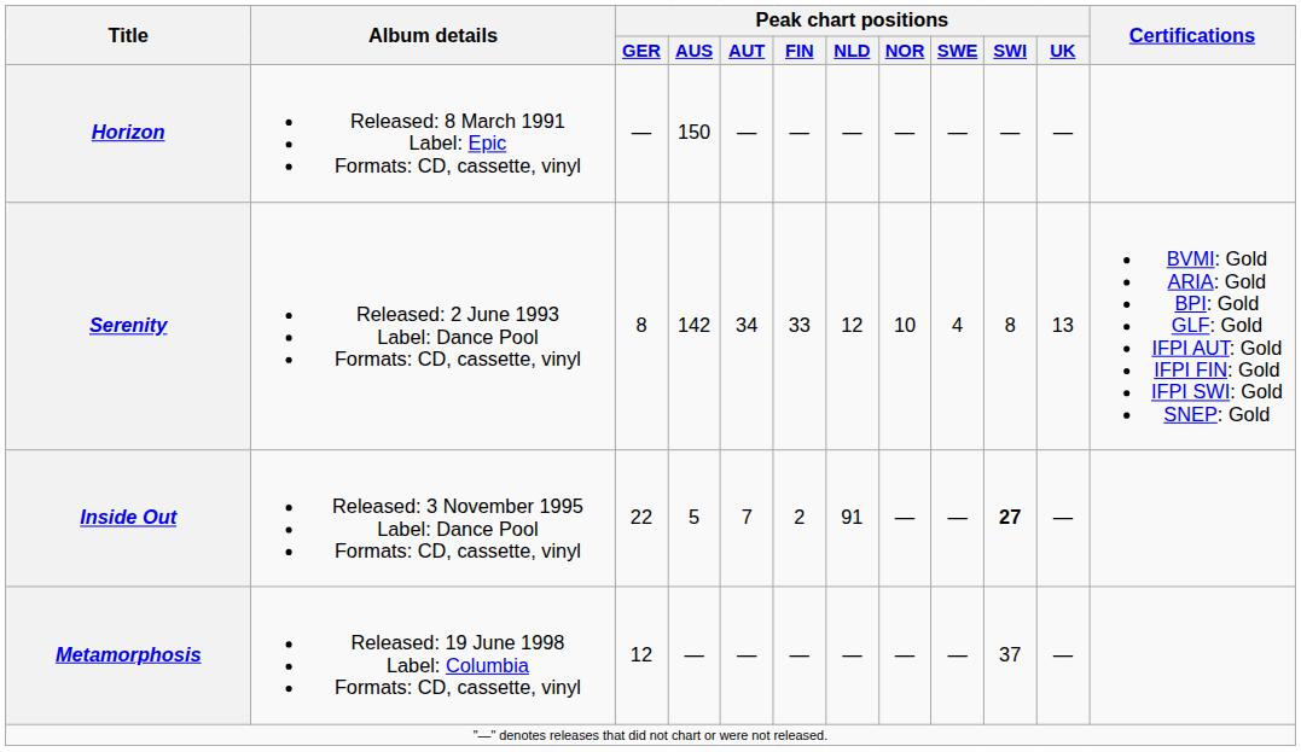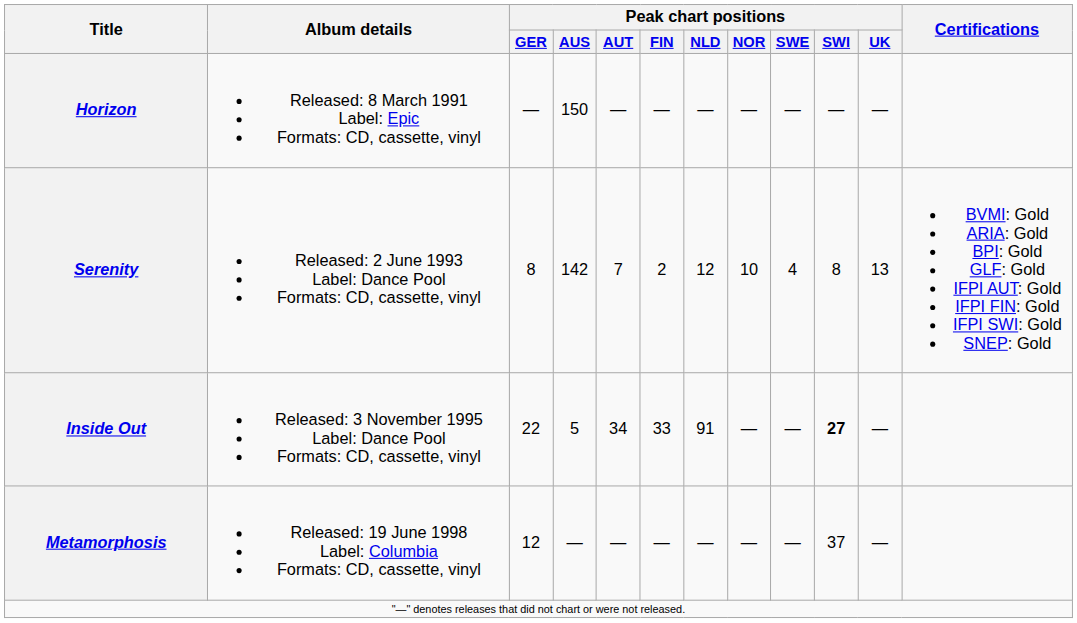Serenity | Peak chart positions / AUT: 34 -> 7
Serenity | Peak chart positions / FIN: 33 -> 2
Inside Out | Peak chart positions / AUT: 7 -> 34
Inside Out | Peak chart positions / FIN: 2 -> 33
